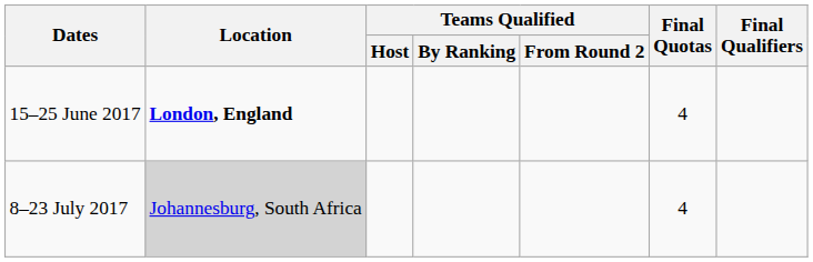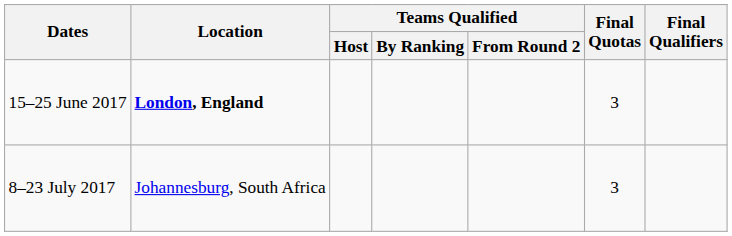15–25 June 2017 | Final Quotas: 4 -> 3
8–23 July 2017 | Location: lightgrey background -> no background
8–23 July 2017 | Final Quotas: 4 -> 3
